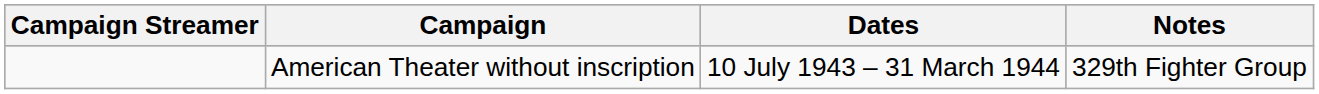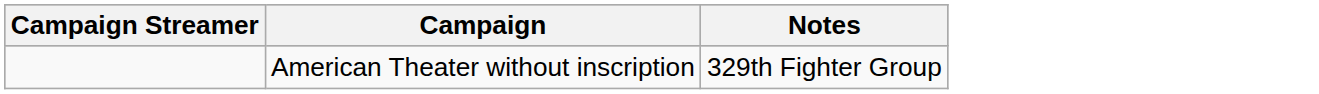- column: Dates | 10 July 1943 – 31 March 1944
